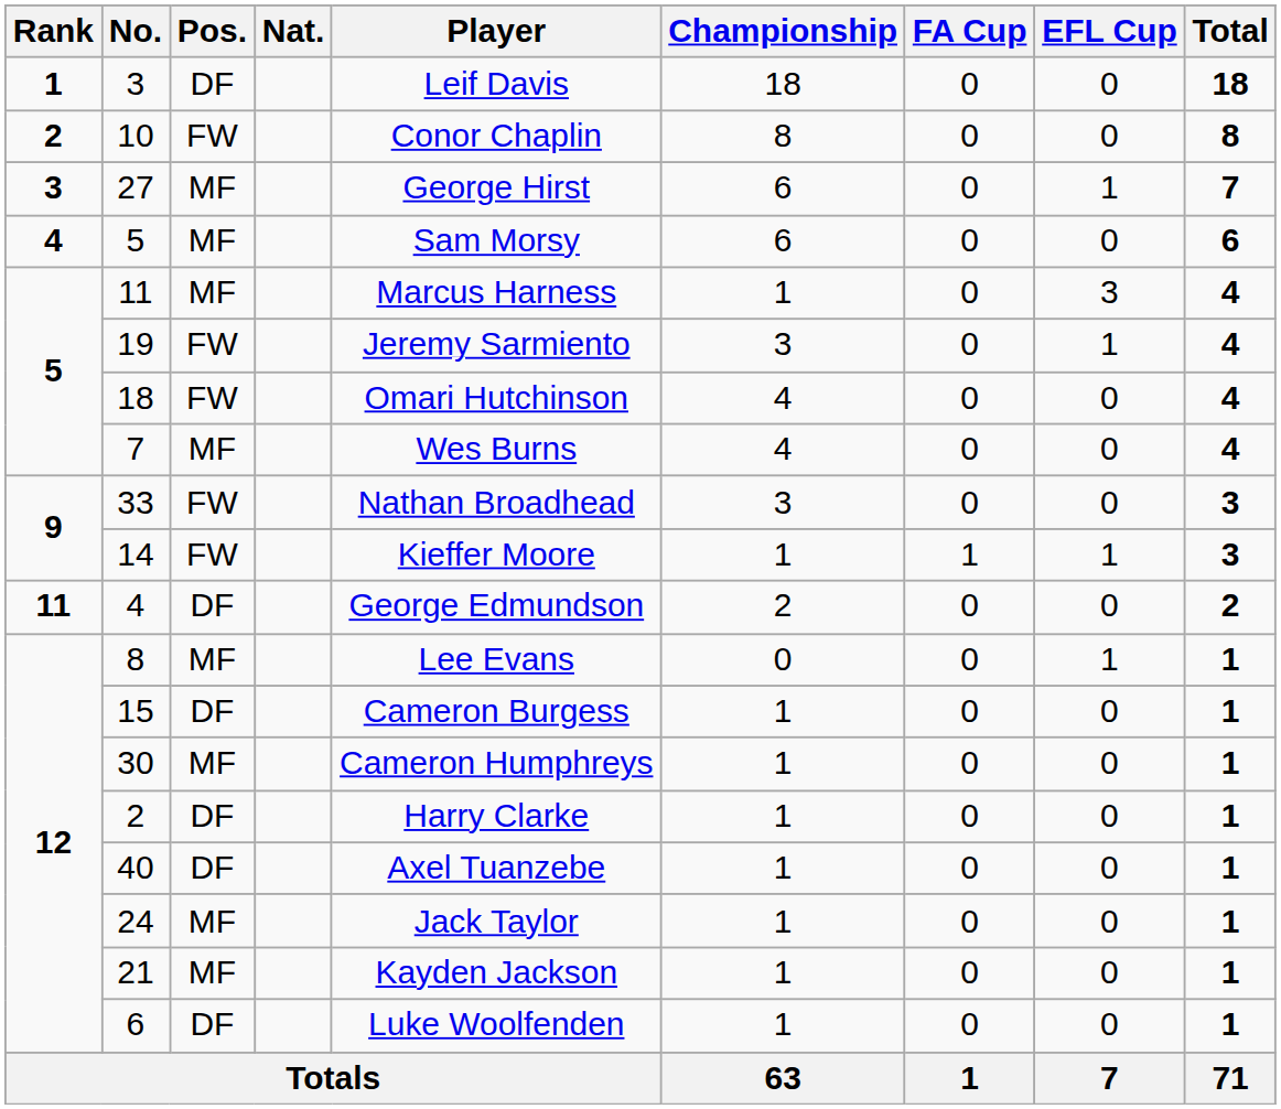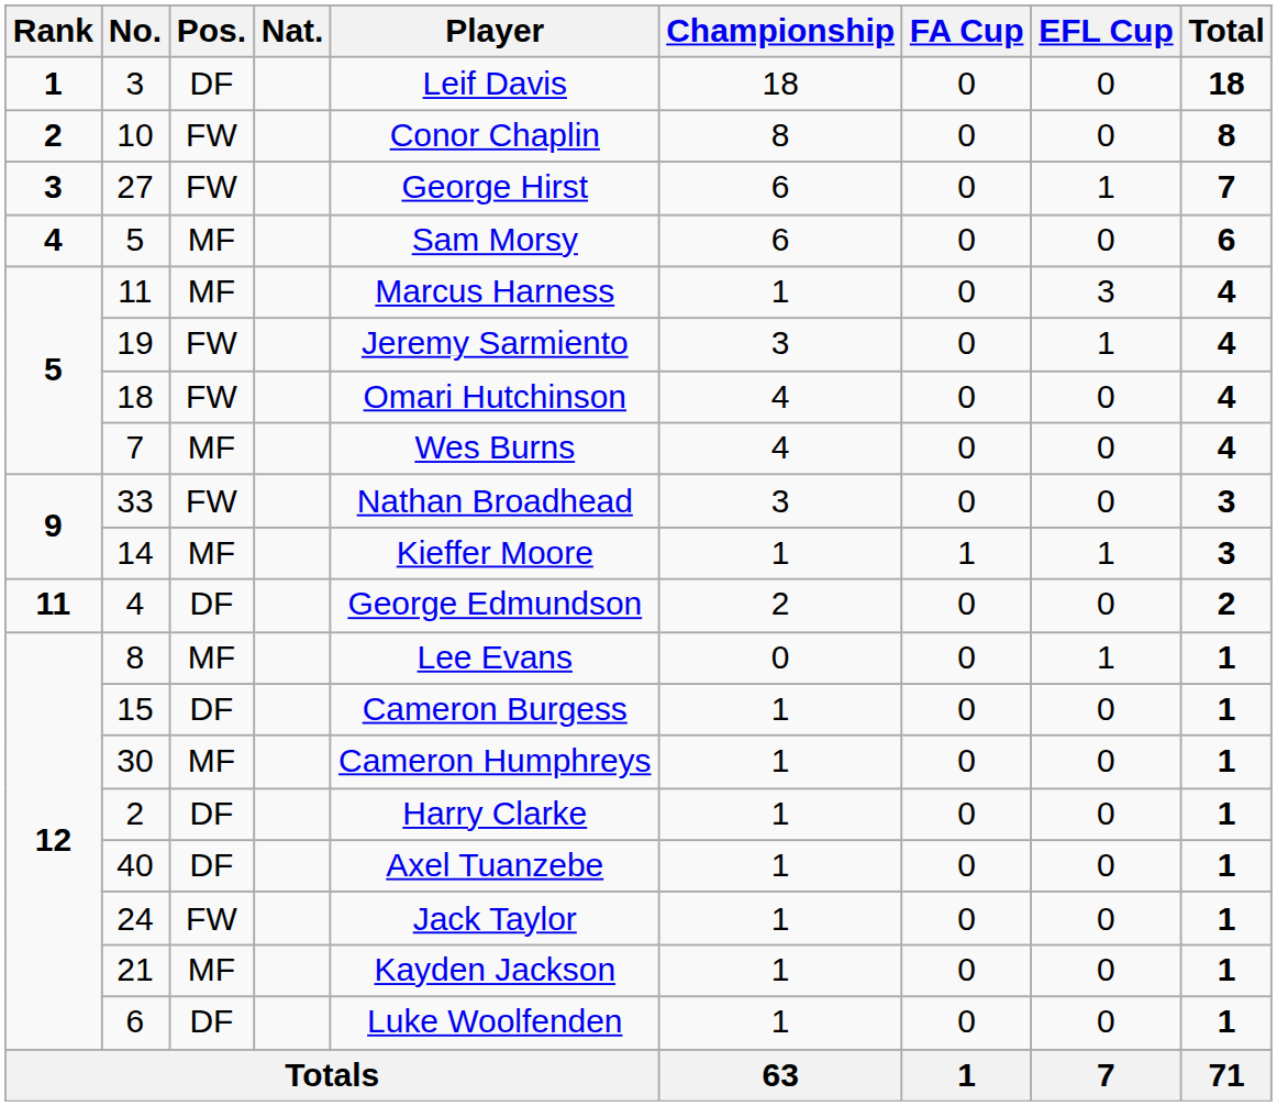27 | Pos.: MF -> FW
14 | Pos.: FW -> MF
24 | Pos.: MF -> FW
